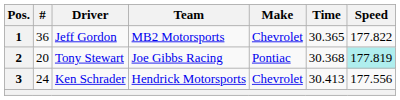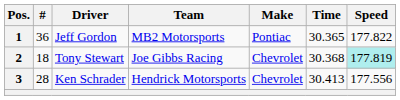1 | Make: Chevrolet -> Pontiac
2 | #: 20 -> 18
2 | Make: Pontiac -> Chevrolet
3 | #: 24 -> 28
